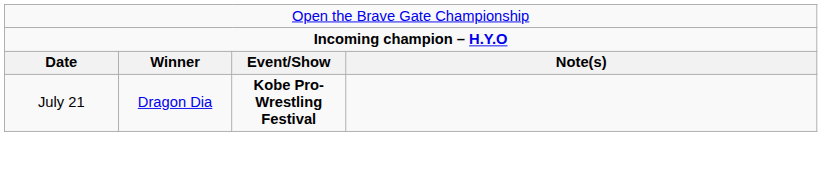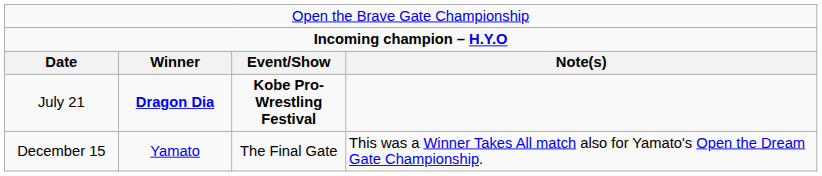July 21 | column 2: normal -> bold
+ row: December 15 | Yamato | The Final Gate | This was a Winner Takes All match also for Yamato's Open the Dream Gate Championship.
